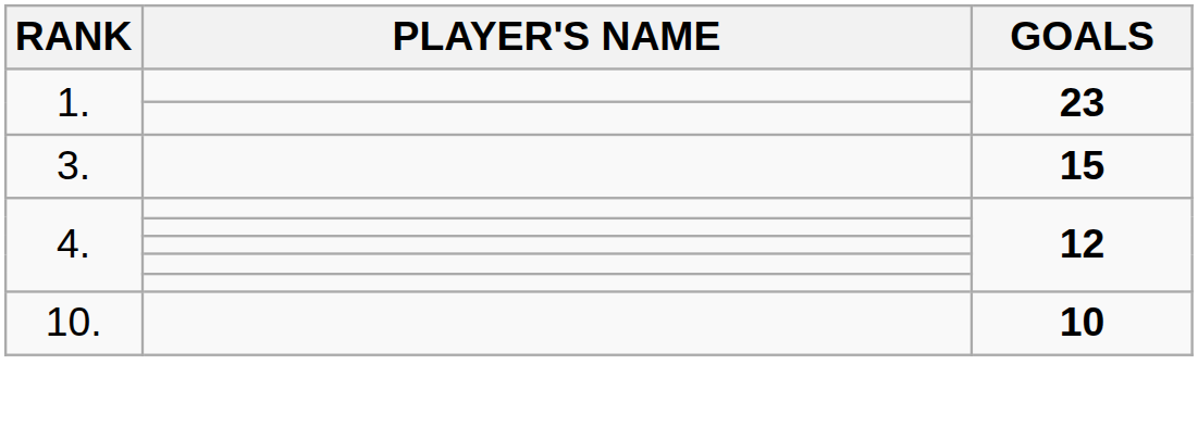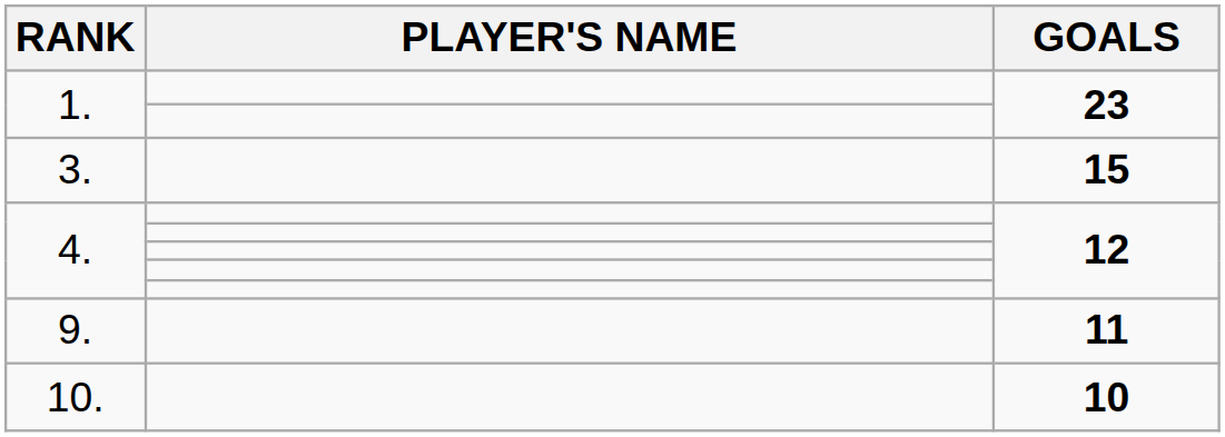+ row: 9. | 11
